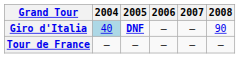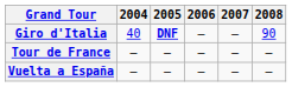Giro d'Italia | 2004: lightblue background -> no background
+ row: Vuelta a España | — | — | — | — | —
